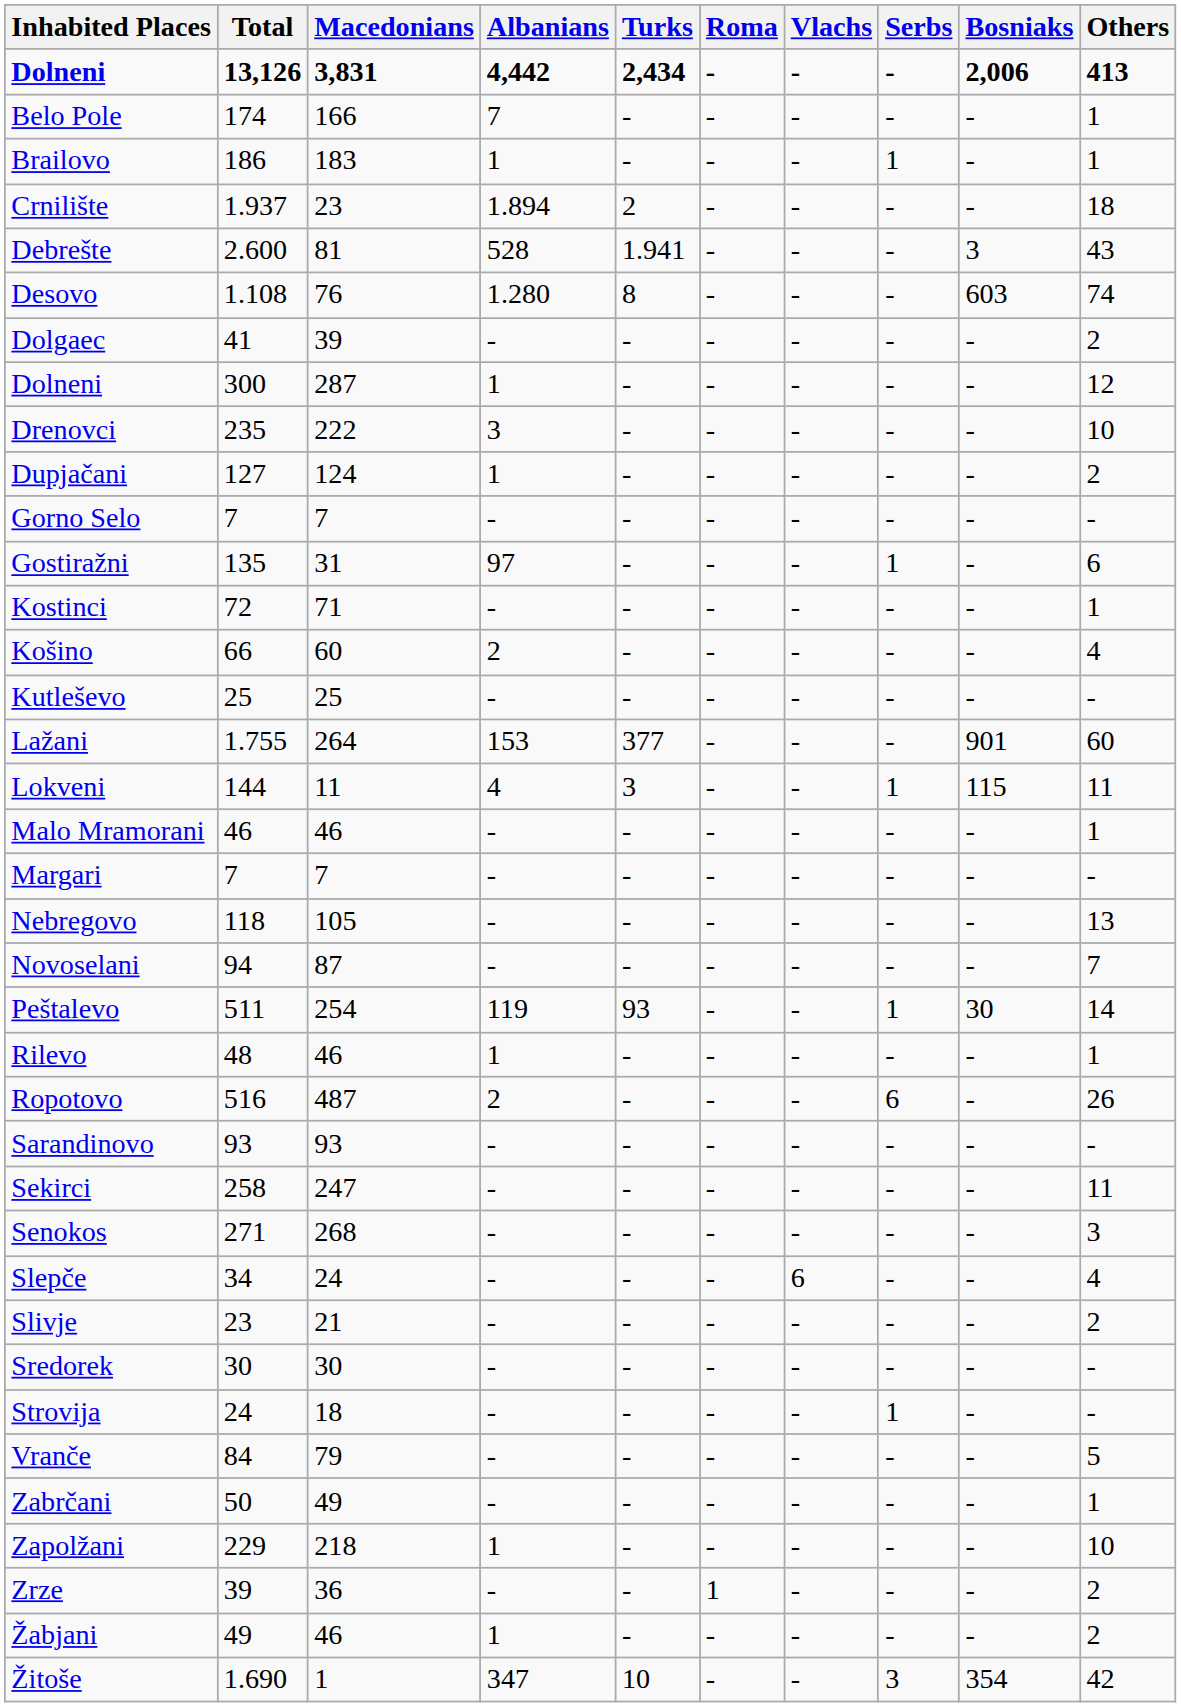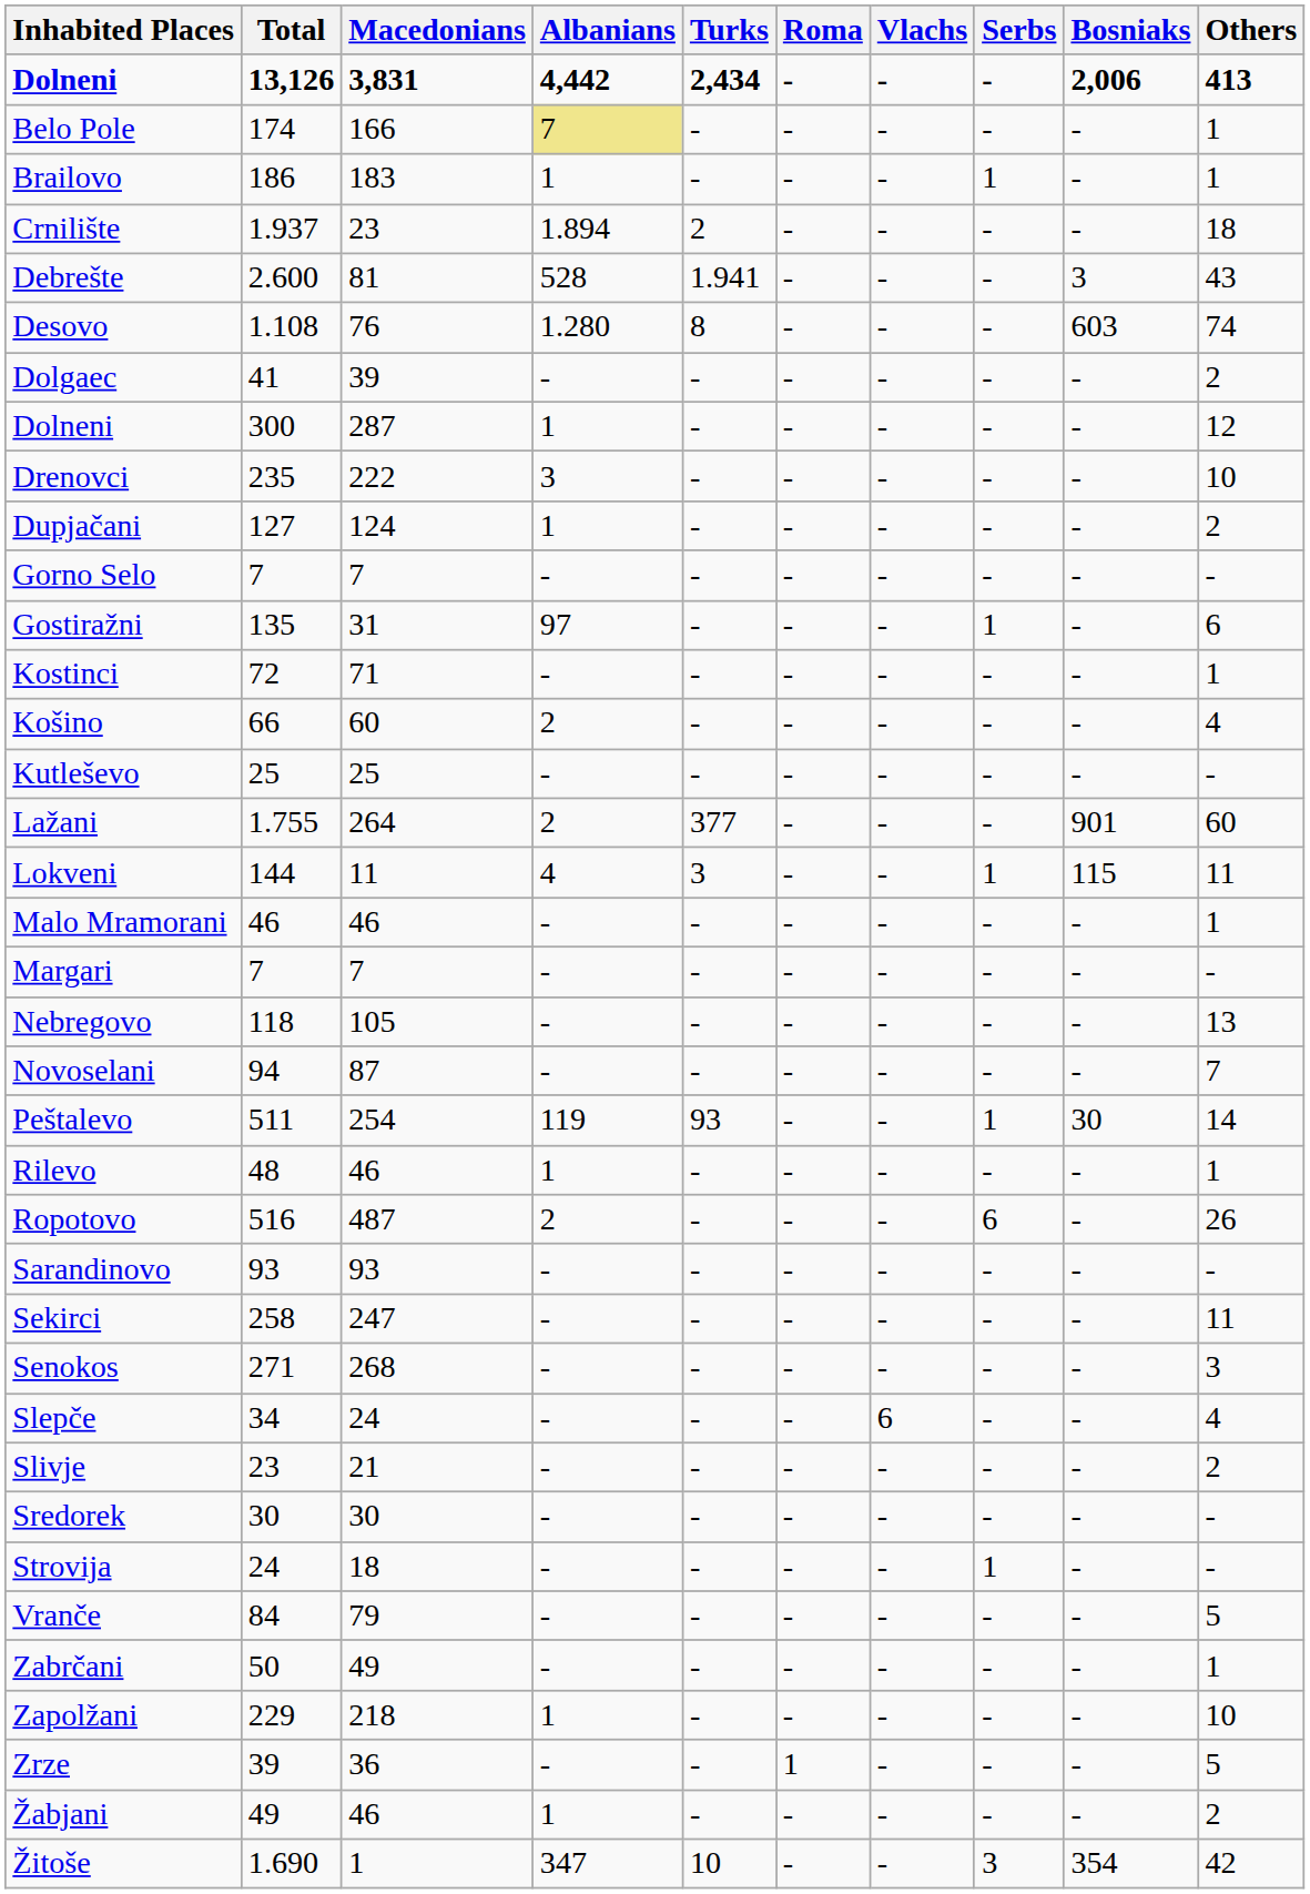Belo Pole | Albanians: no background -> khaki background
Lažani | Albanians: 153 -> 2
Zrze | Others: 2 -> 5
